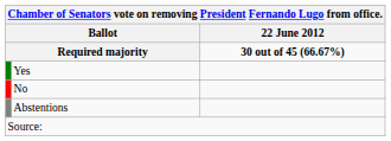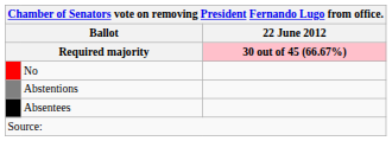Required majority | 22 June 2012: no background -> pink background
- row: Yes
+ row: Absentees
